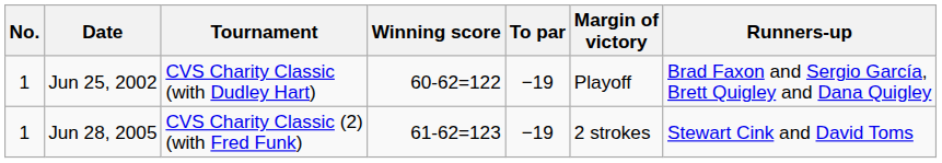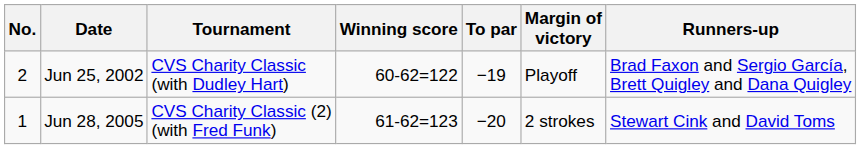Jun 25, 2002 | No.: 1 -> 2
Jun 28, 2005 | To par: −19 -> −20
